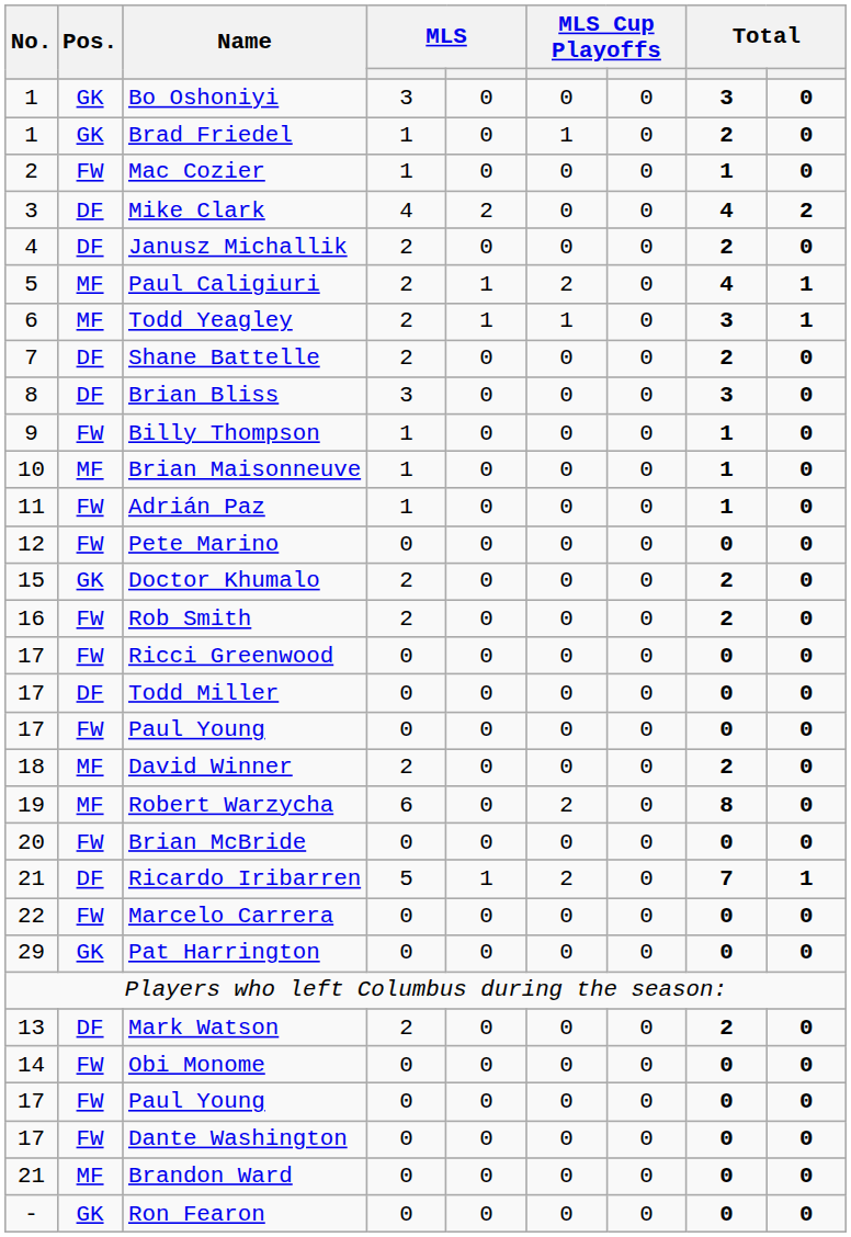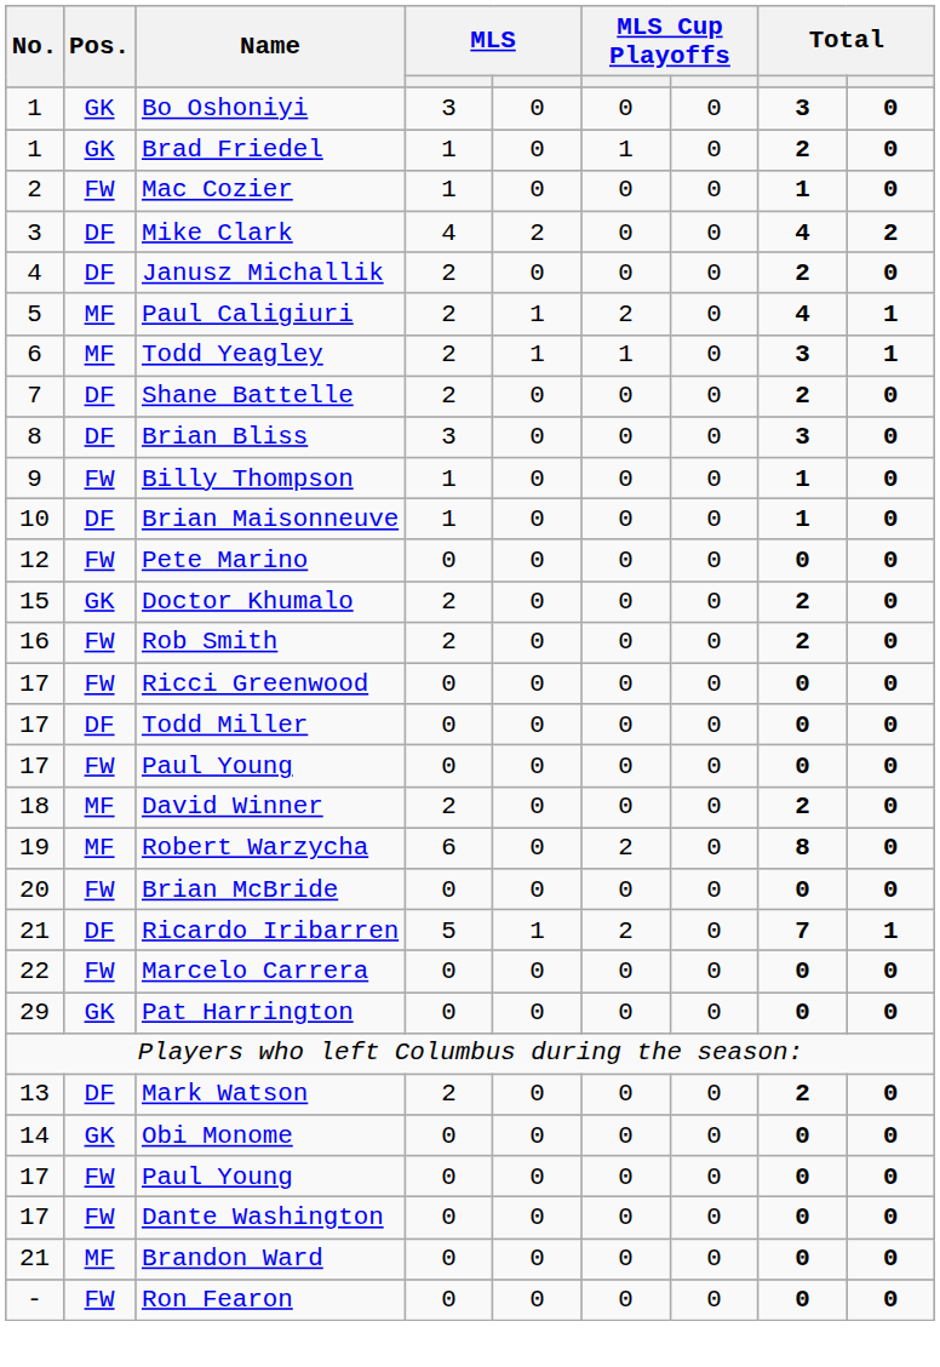Brian Maisonneuve | Pos.: MF -> DF
- row: 11 | FW | Adrián Paz | 1 | 0 | 0 | 0 | 1 | 0
Obi Monome | Pos.: FW -> GK
Ron Fearon | Pos.: GK -> FW
